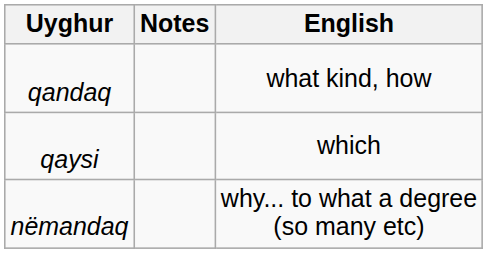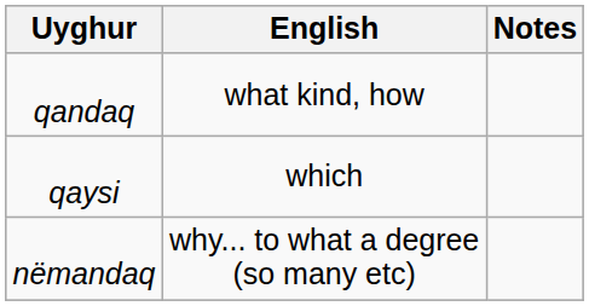columns swapped: English <-> Notes
